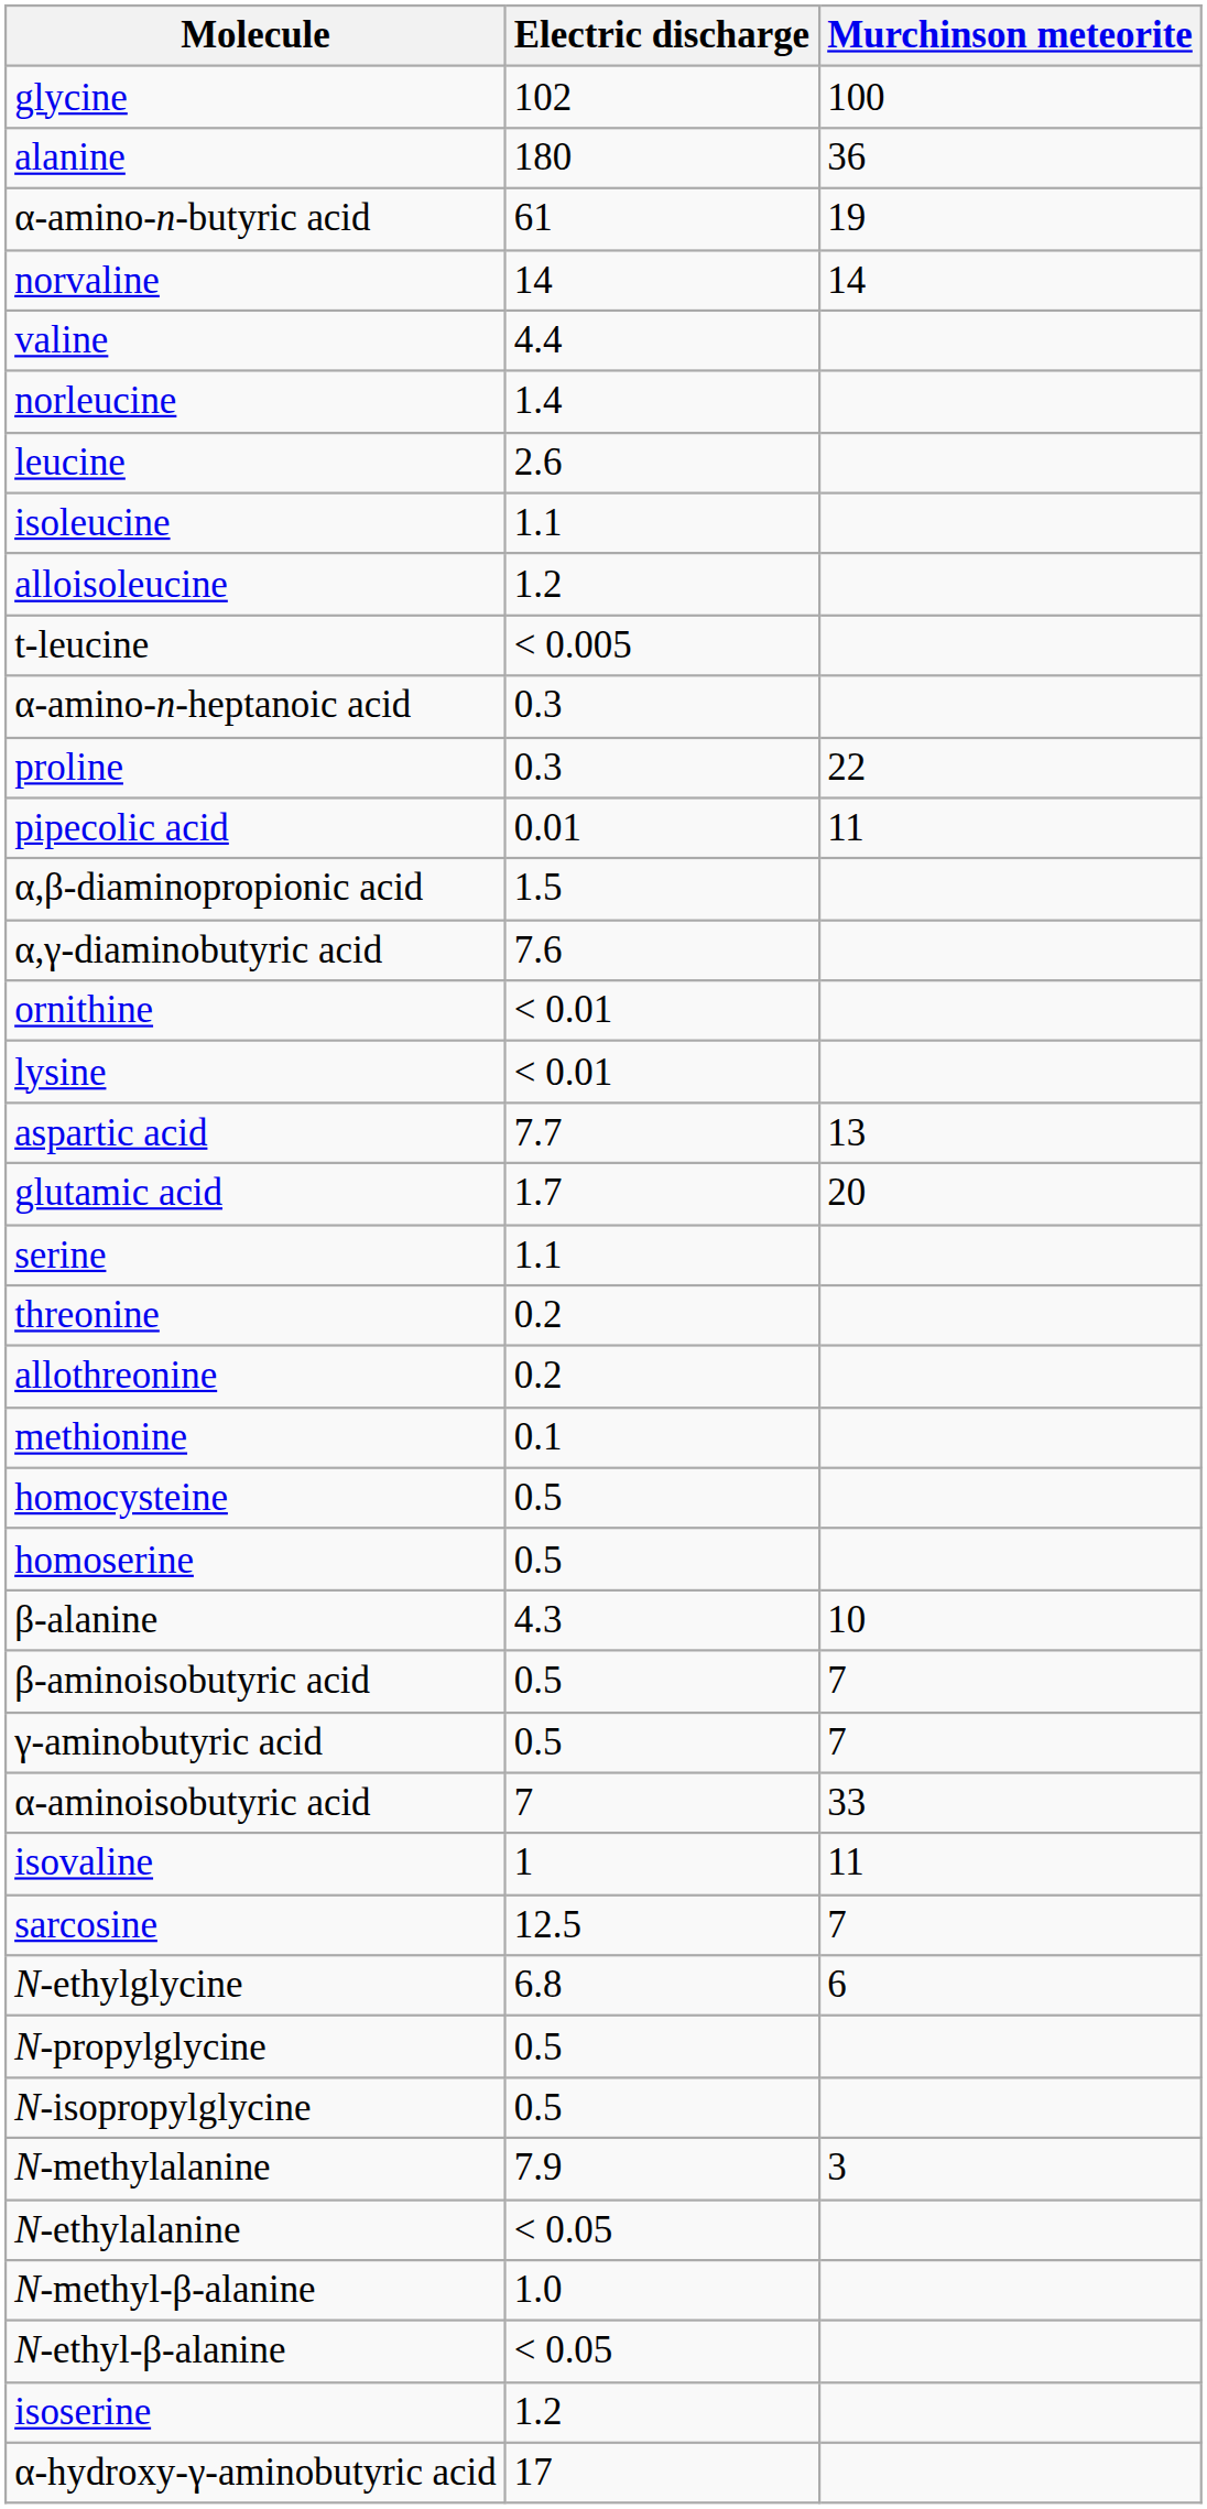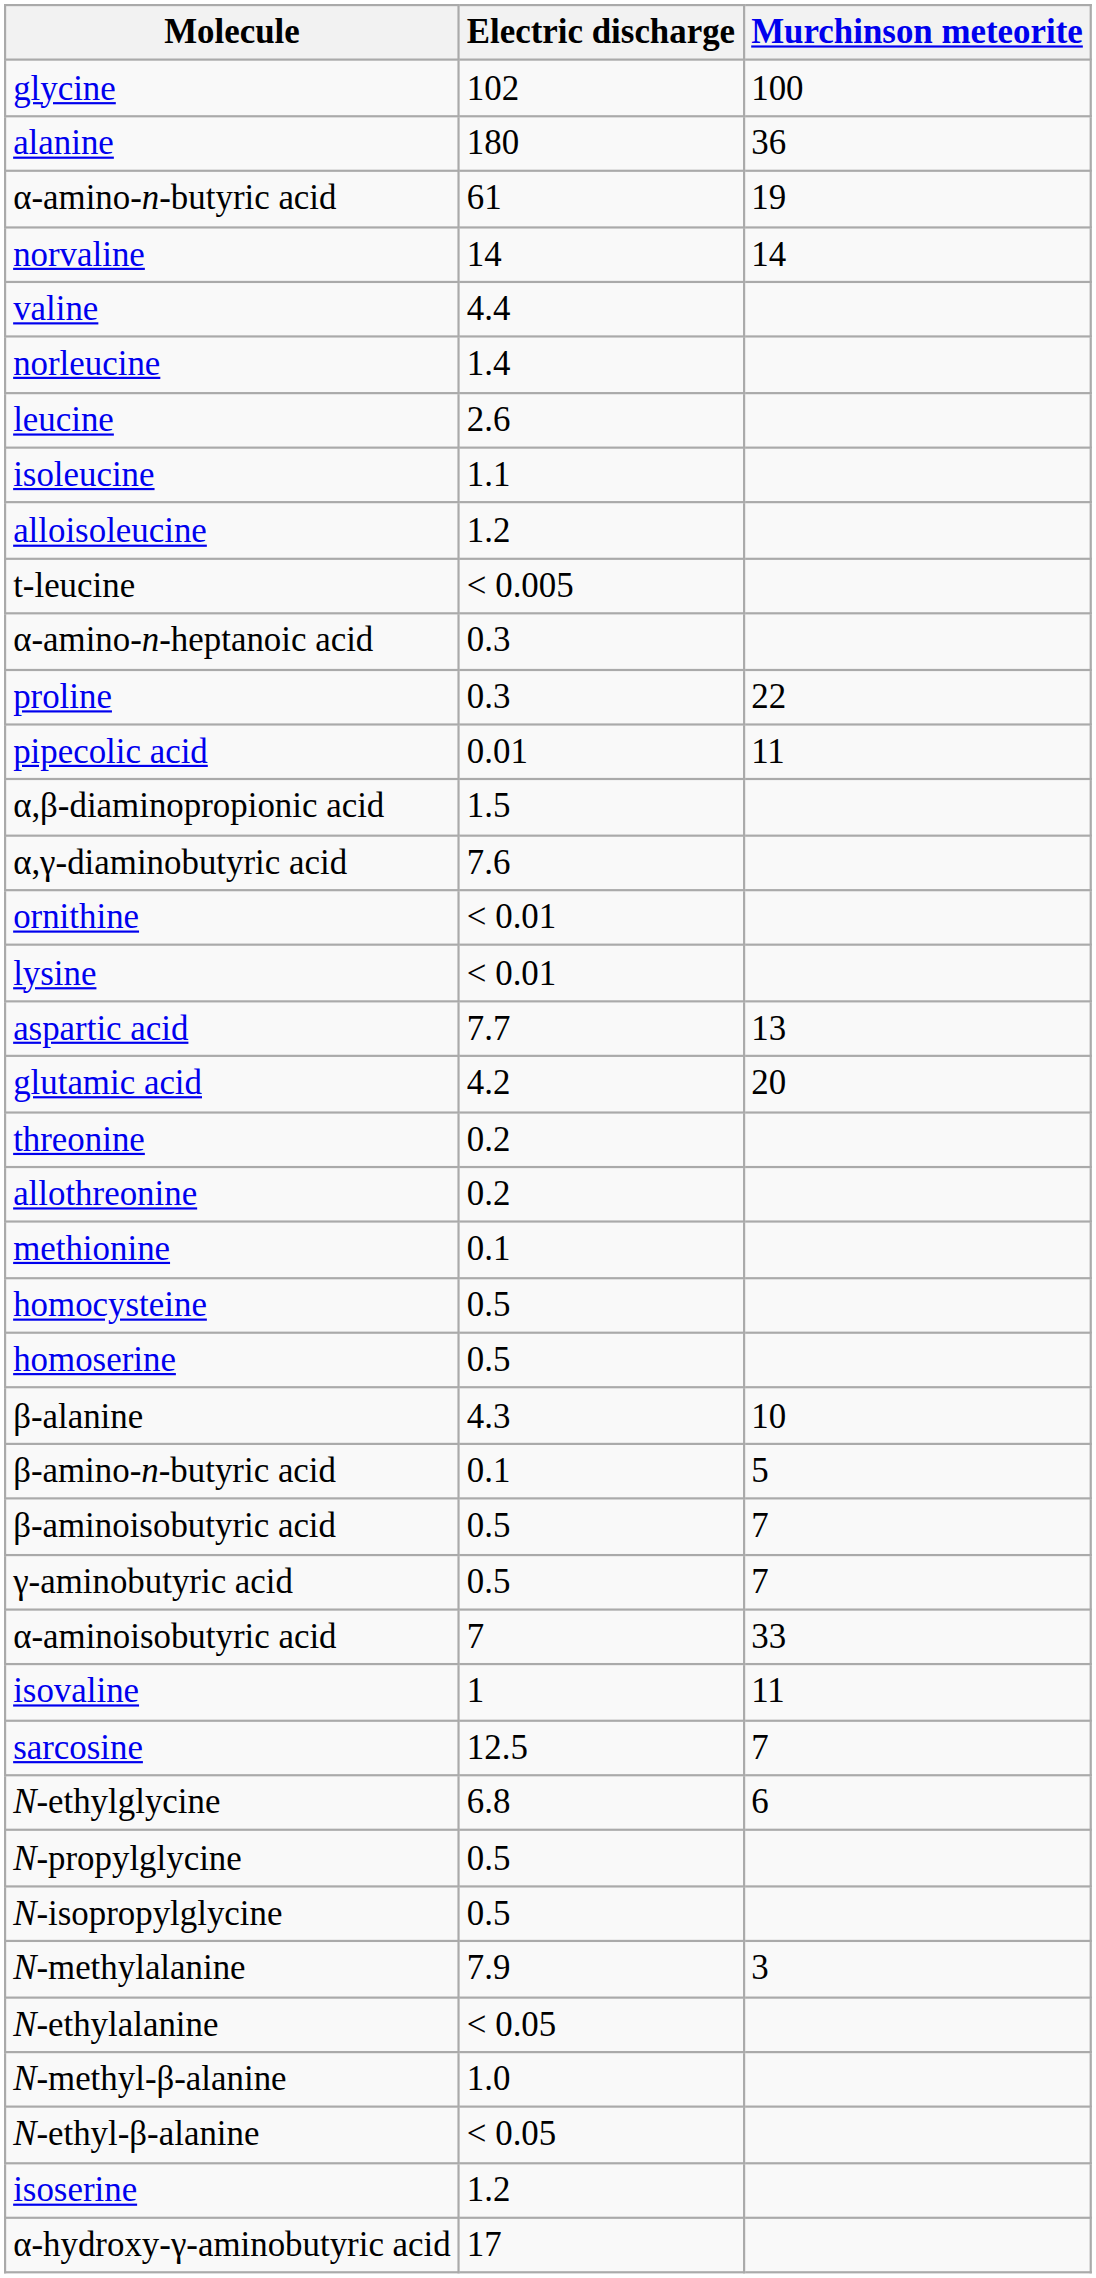glutamic acid | Electric discharge: 1.7 -> 4.2
- row: serine | 1.1
+ row: β-amino-n-butyric acid | 0.1 | 5
